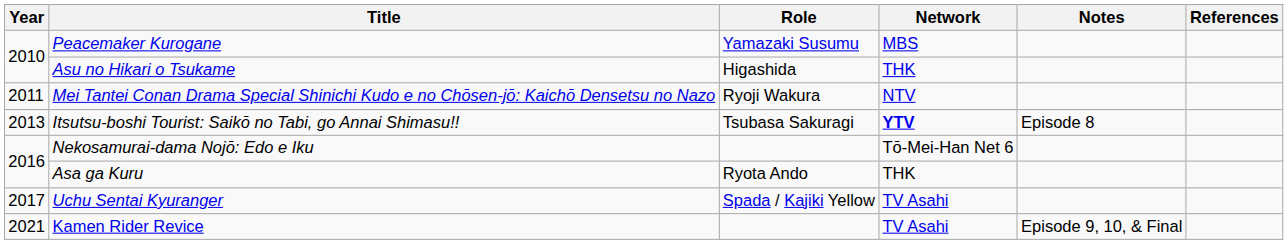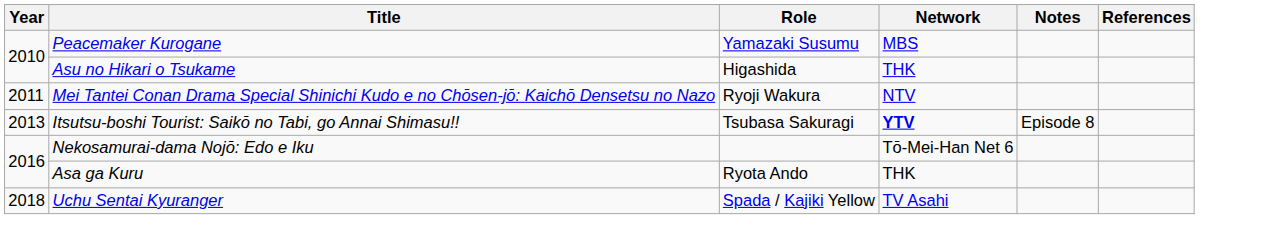Uchu Sentai Kyuranger | Year: 2017 -> 2018
- row: 2021 | Kamen Rider Revice | TV Asahi | Episode 9, 10, & Final
